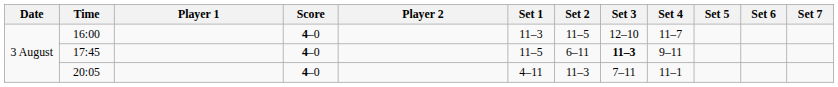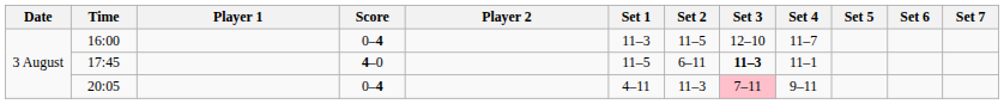16:00 | Score: 4–0 -> 0–4
17:45 | Set 4: 9–11 -> 11–1
20:05 | Score: 4–0 -> 0–4
20:05 | Set 3: no background -> pink background
20:05 | Set 4: 11–1 -> 9–11
